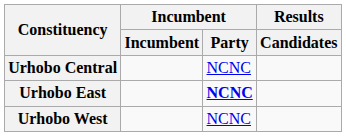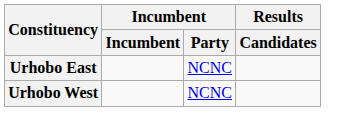- row: Urhobo Central | NCNC
Urhobo East | Incumbent / Party: bold -> normal
